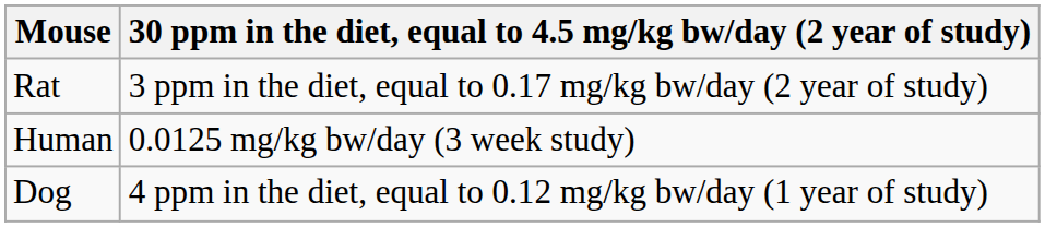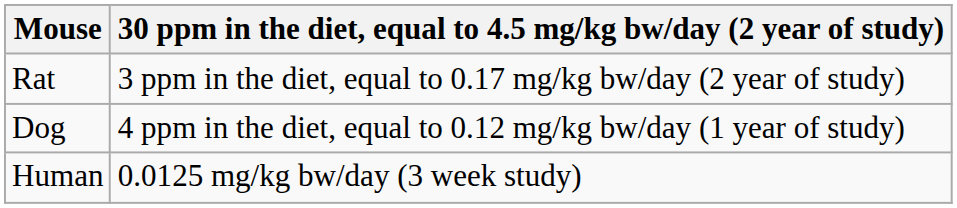rows swapped: Dog <-> Human
